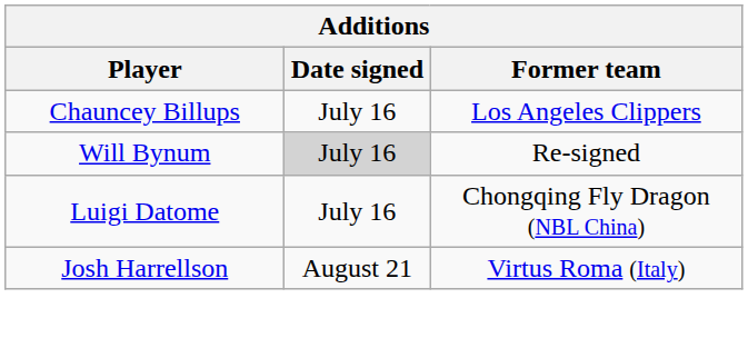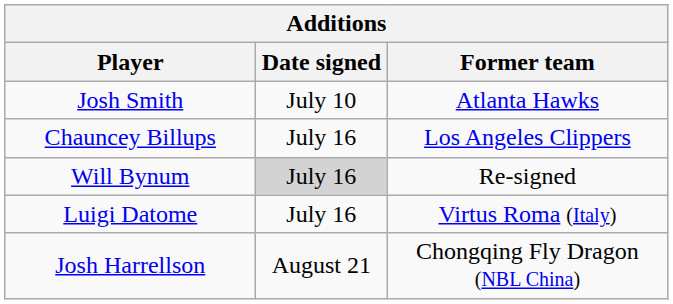+ row: Josh Smith | July 10 | Atlanta Hawks
Luigi Datome | Former team: Chongqing Fly Dragon (NBL China) -> Virtus Roma (Italy)
Josh Harrellson | Former team: Virtus Roma (Italy) -> Chongqing Fly Dragon (NBL China)
